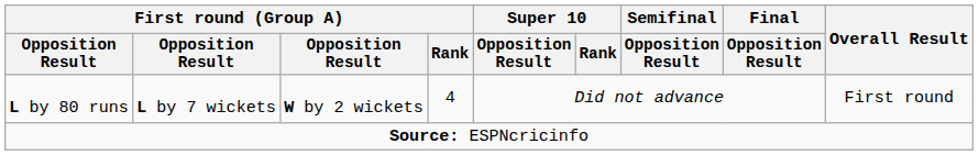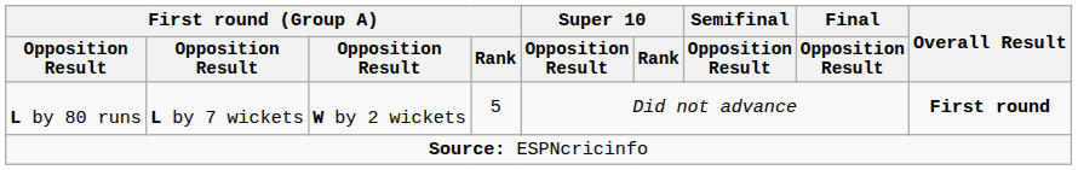L by 80 runs | First round (Group A) / Rank: 4 -> 5
L by 80 runs | Overall Result: normal -> bold
